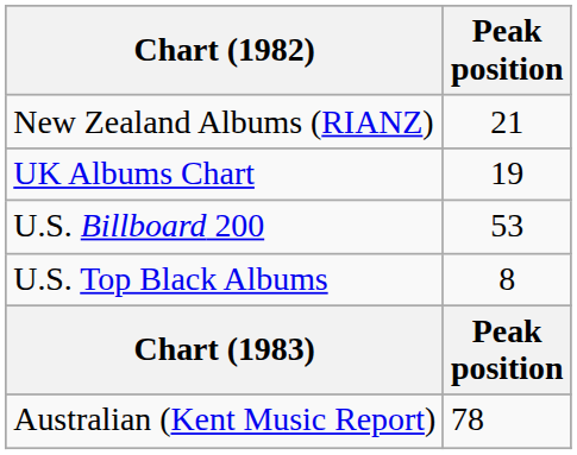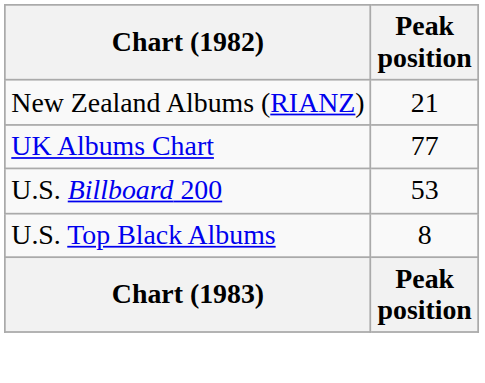UK Albums Chart | Peak position: 19 -> 77
- row: Australian (Kent Music Report) | 78
